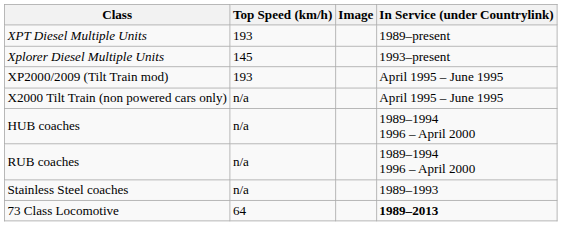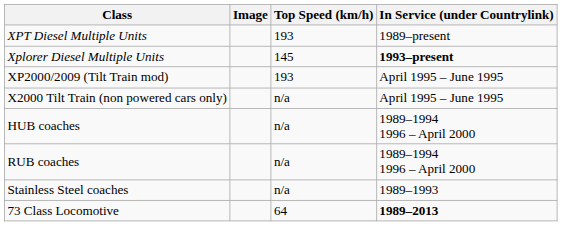columns swapped: Image <-> Top Speed (km/h)
Xplorer Diesel Multiple Units | In Service (under Countrylink): normal -> bold
